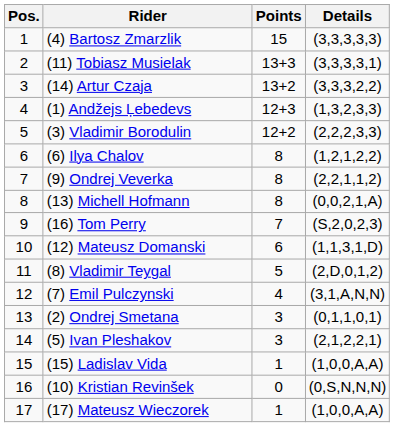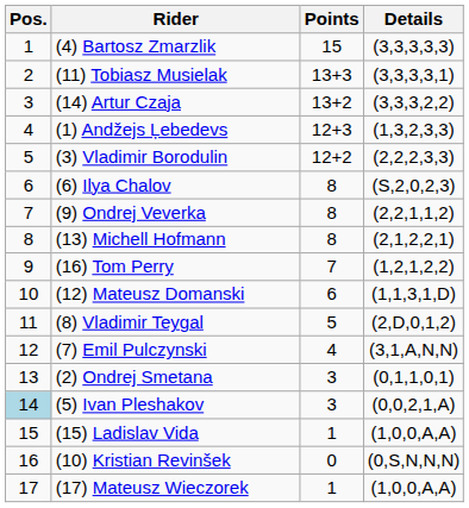(6) Ilya Chalov | Details: (1,2,1,2,2) -> (S,2,0,2,3)
(13) Michell Hofmann | Details: (0,0,2,1,A) -> (2,1,2,2,1)
(16) Tom Perry | Details: (S,2,0,2,3) -> (1,2,1,2,2)
(5) Ivan Pleshakov | Pos.: no background -> lightblue background
(5) Ivan Pleshakov | Details: (2,1,2,2,1) -> (0,0,2,1,A)
